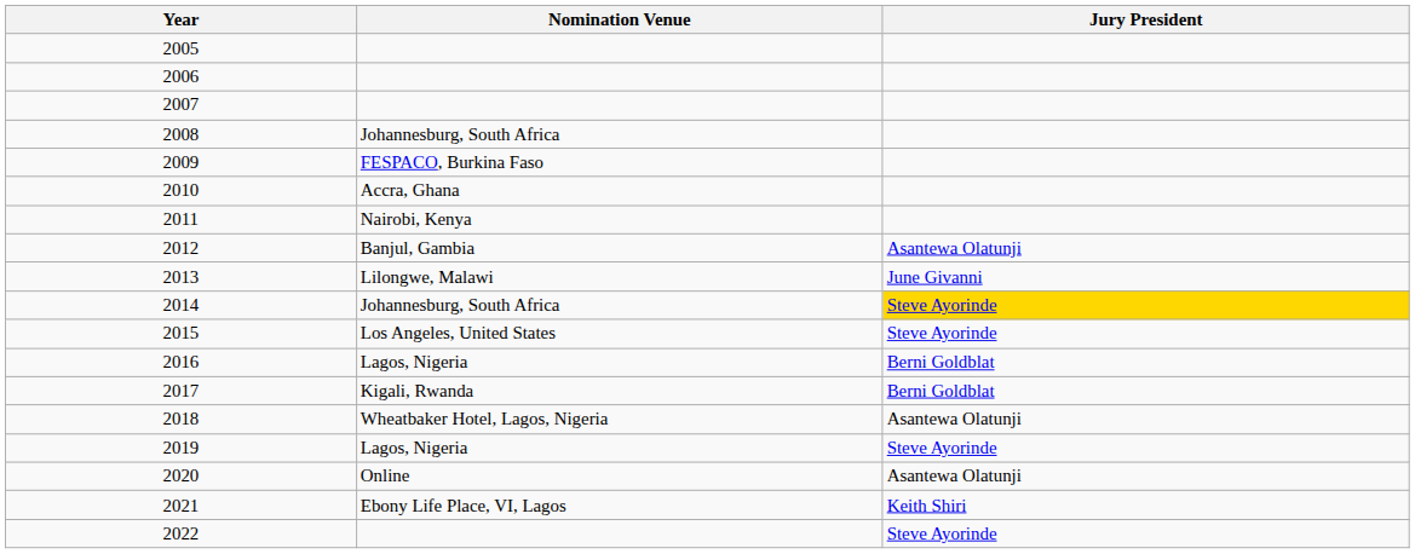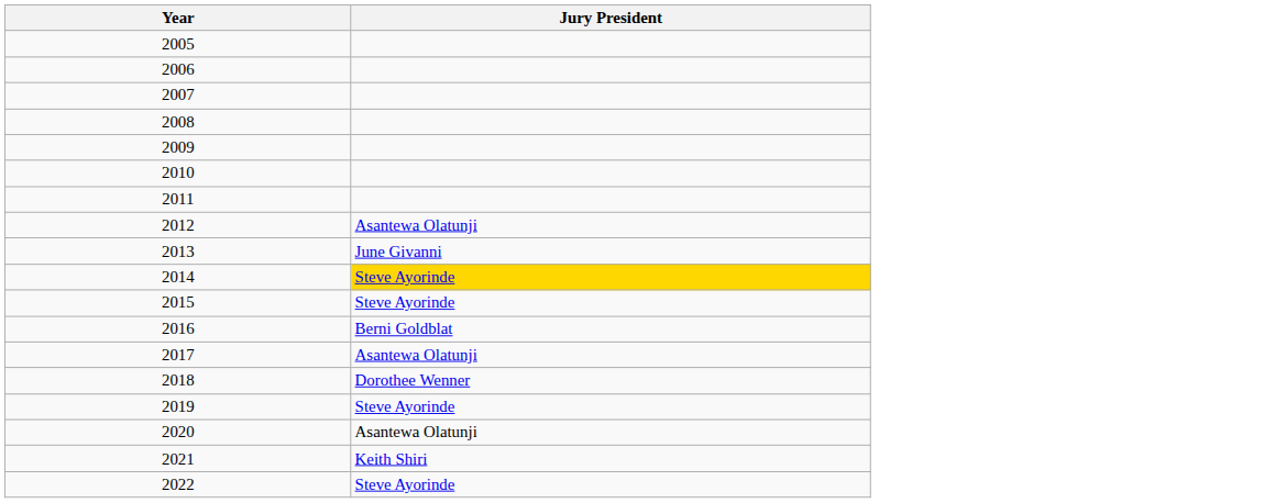- column: Nomination Venue | Johannesburg, South Africa | FESPACO, Burkina Faso | Accra, Ghana | Nairobi, Kenya | Banjul, Gambia | Lilongwe, Malawi | Johannesburg, South Africa | Los Angeles, United States | Lagos, Nigeria | Kigali, Rwanda | Wheatbaker Hotel, Lagos, Nigeria | Lagos, Nigeria | Online | Ebony Life Place, VI, Lagos
2017 | Jury President: Berni Goldblat -> Asantewa Olatunji
2018 | Jury President: Asantewa Olatunji -> Dorothee Wenner
